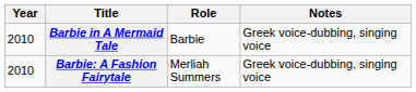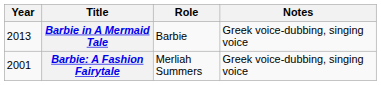Barbie in A Mermaid Tale | Year: 2010 -> 2013
Barbie: A Fashion Fairytale | Year: 2010 -> 2001
